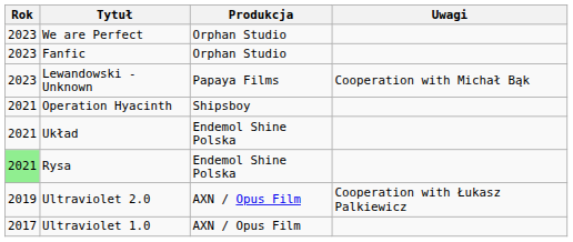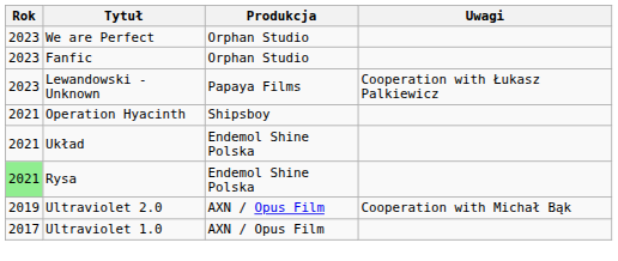Lewandowski - Unknown | Uwagi: Cooperation with Michał Bąk -> Cooperation with Łukasz Palkiewicz
Ultraviolet 2.0 | Uwagi: Cooperation with Łukasz Palkiewicz -> Cooperation with Michał Bąk
